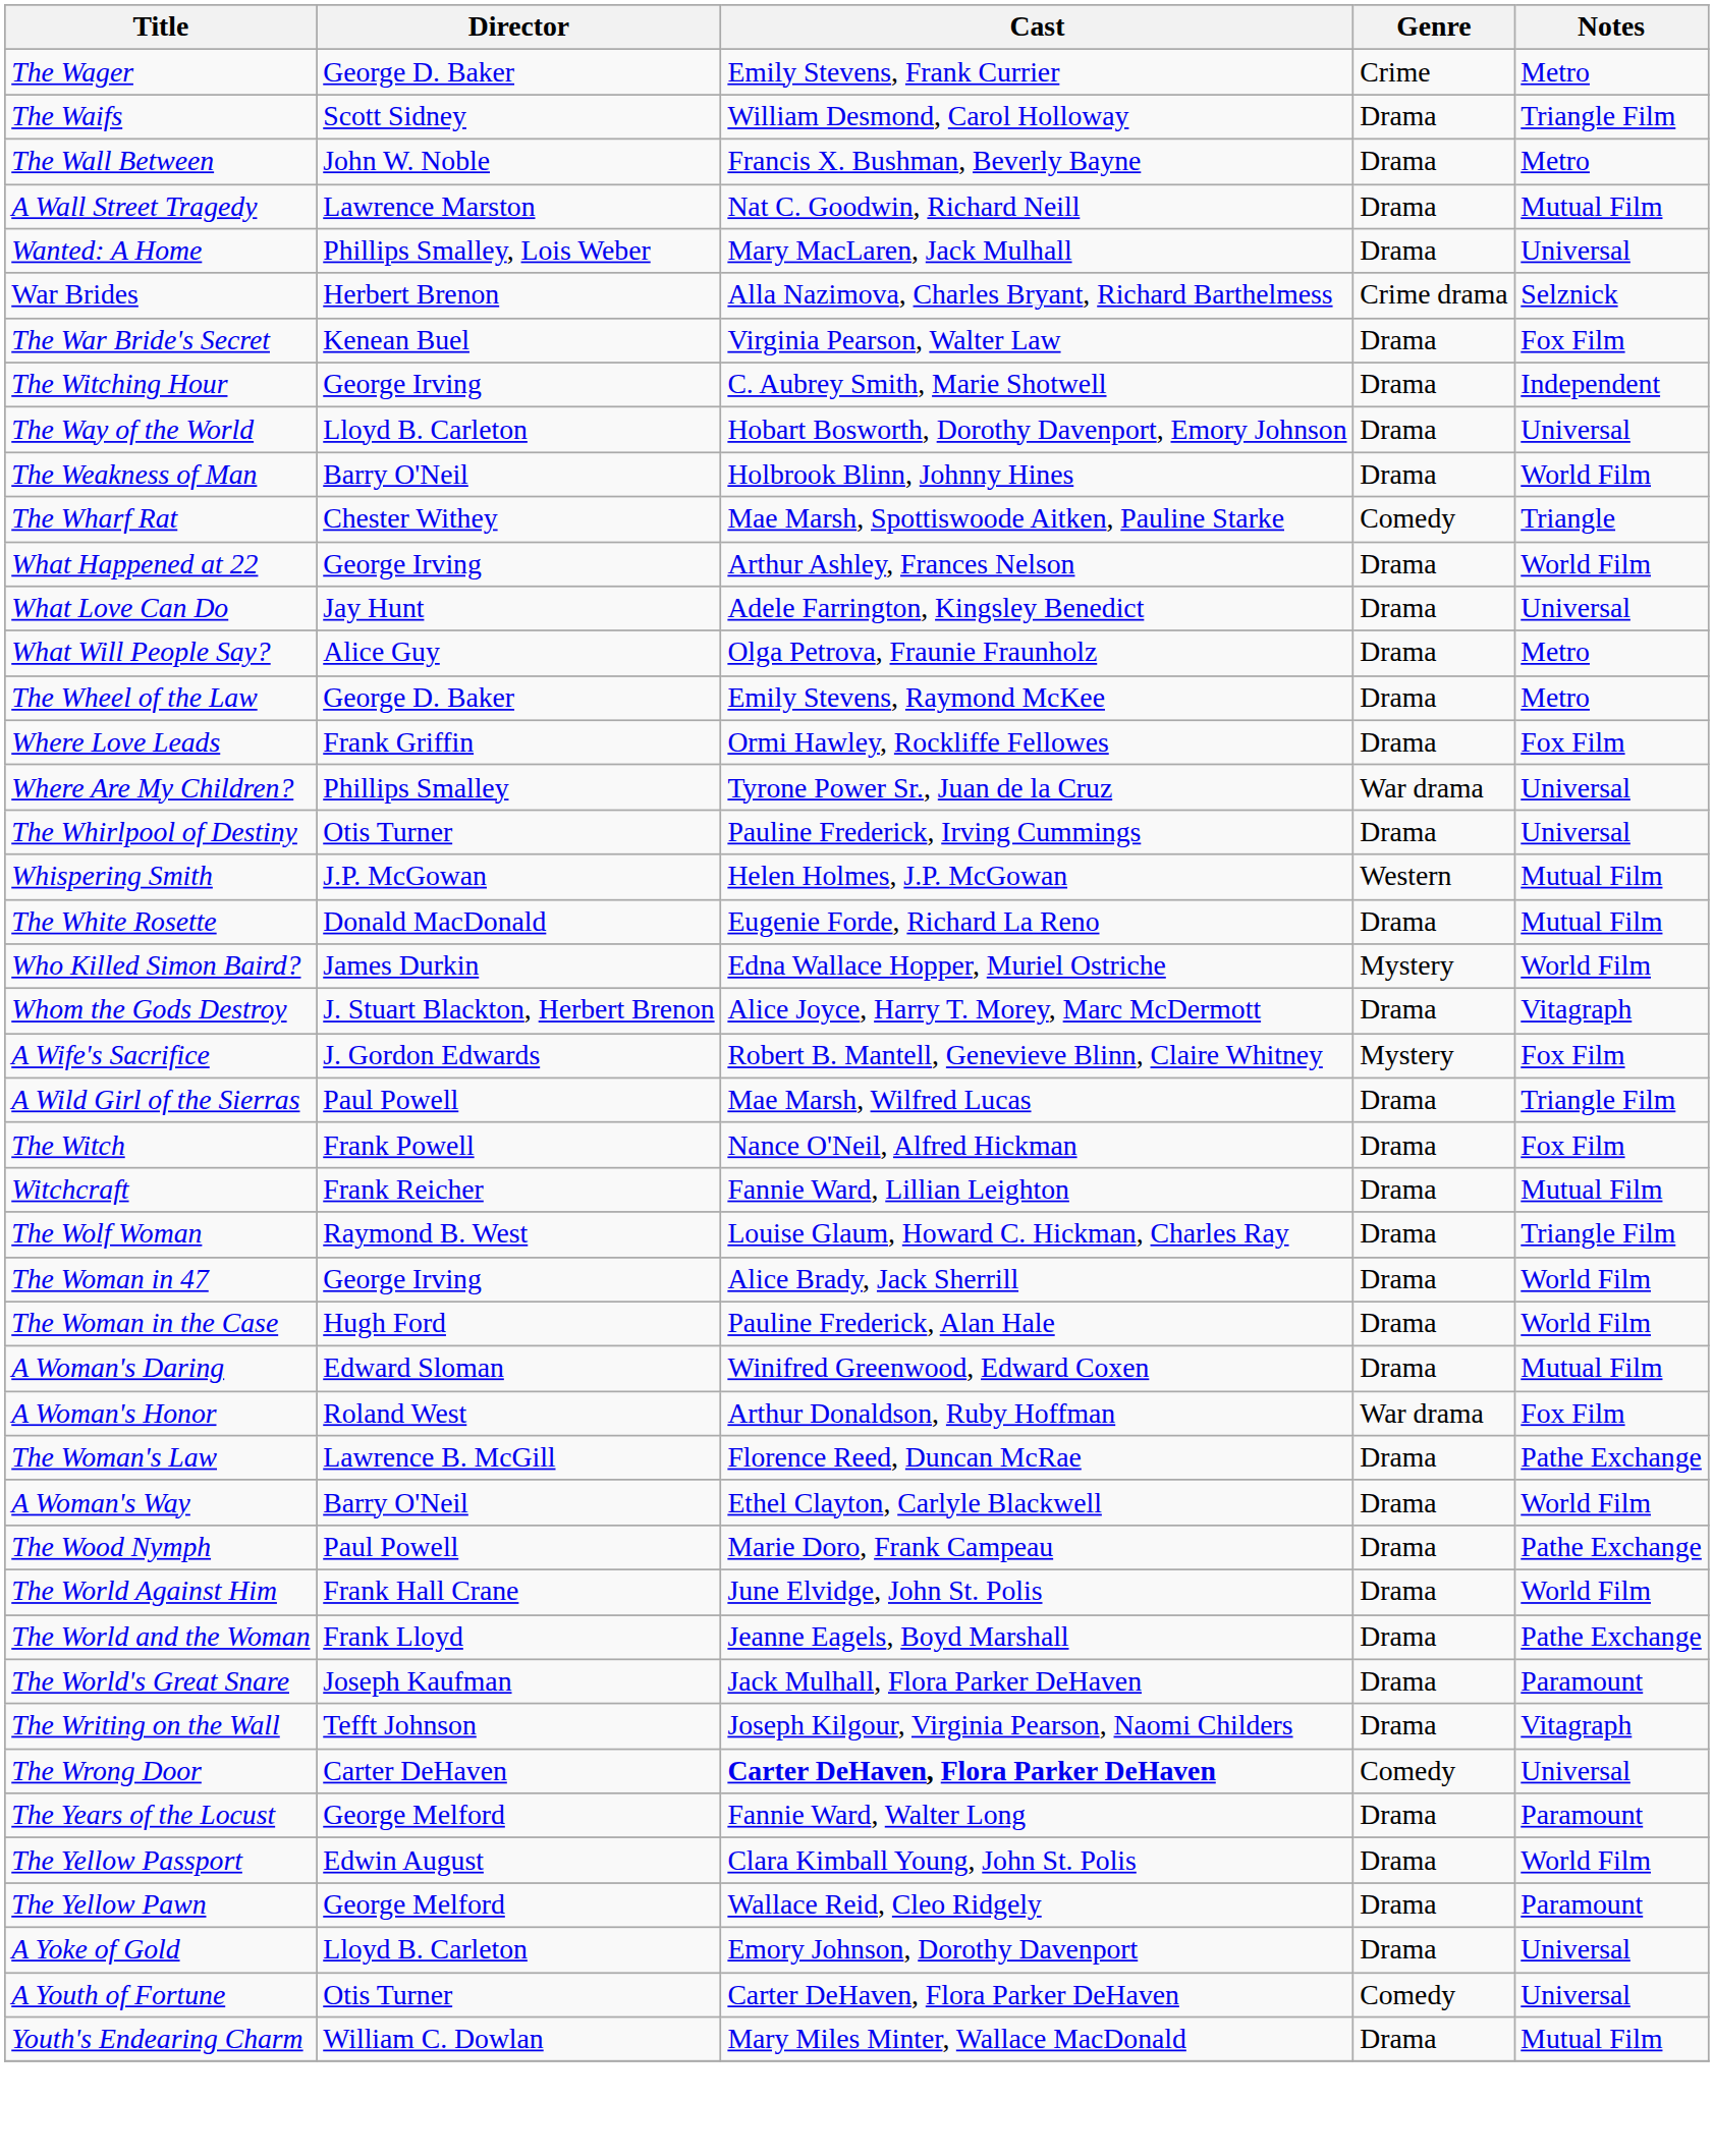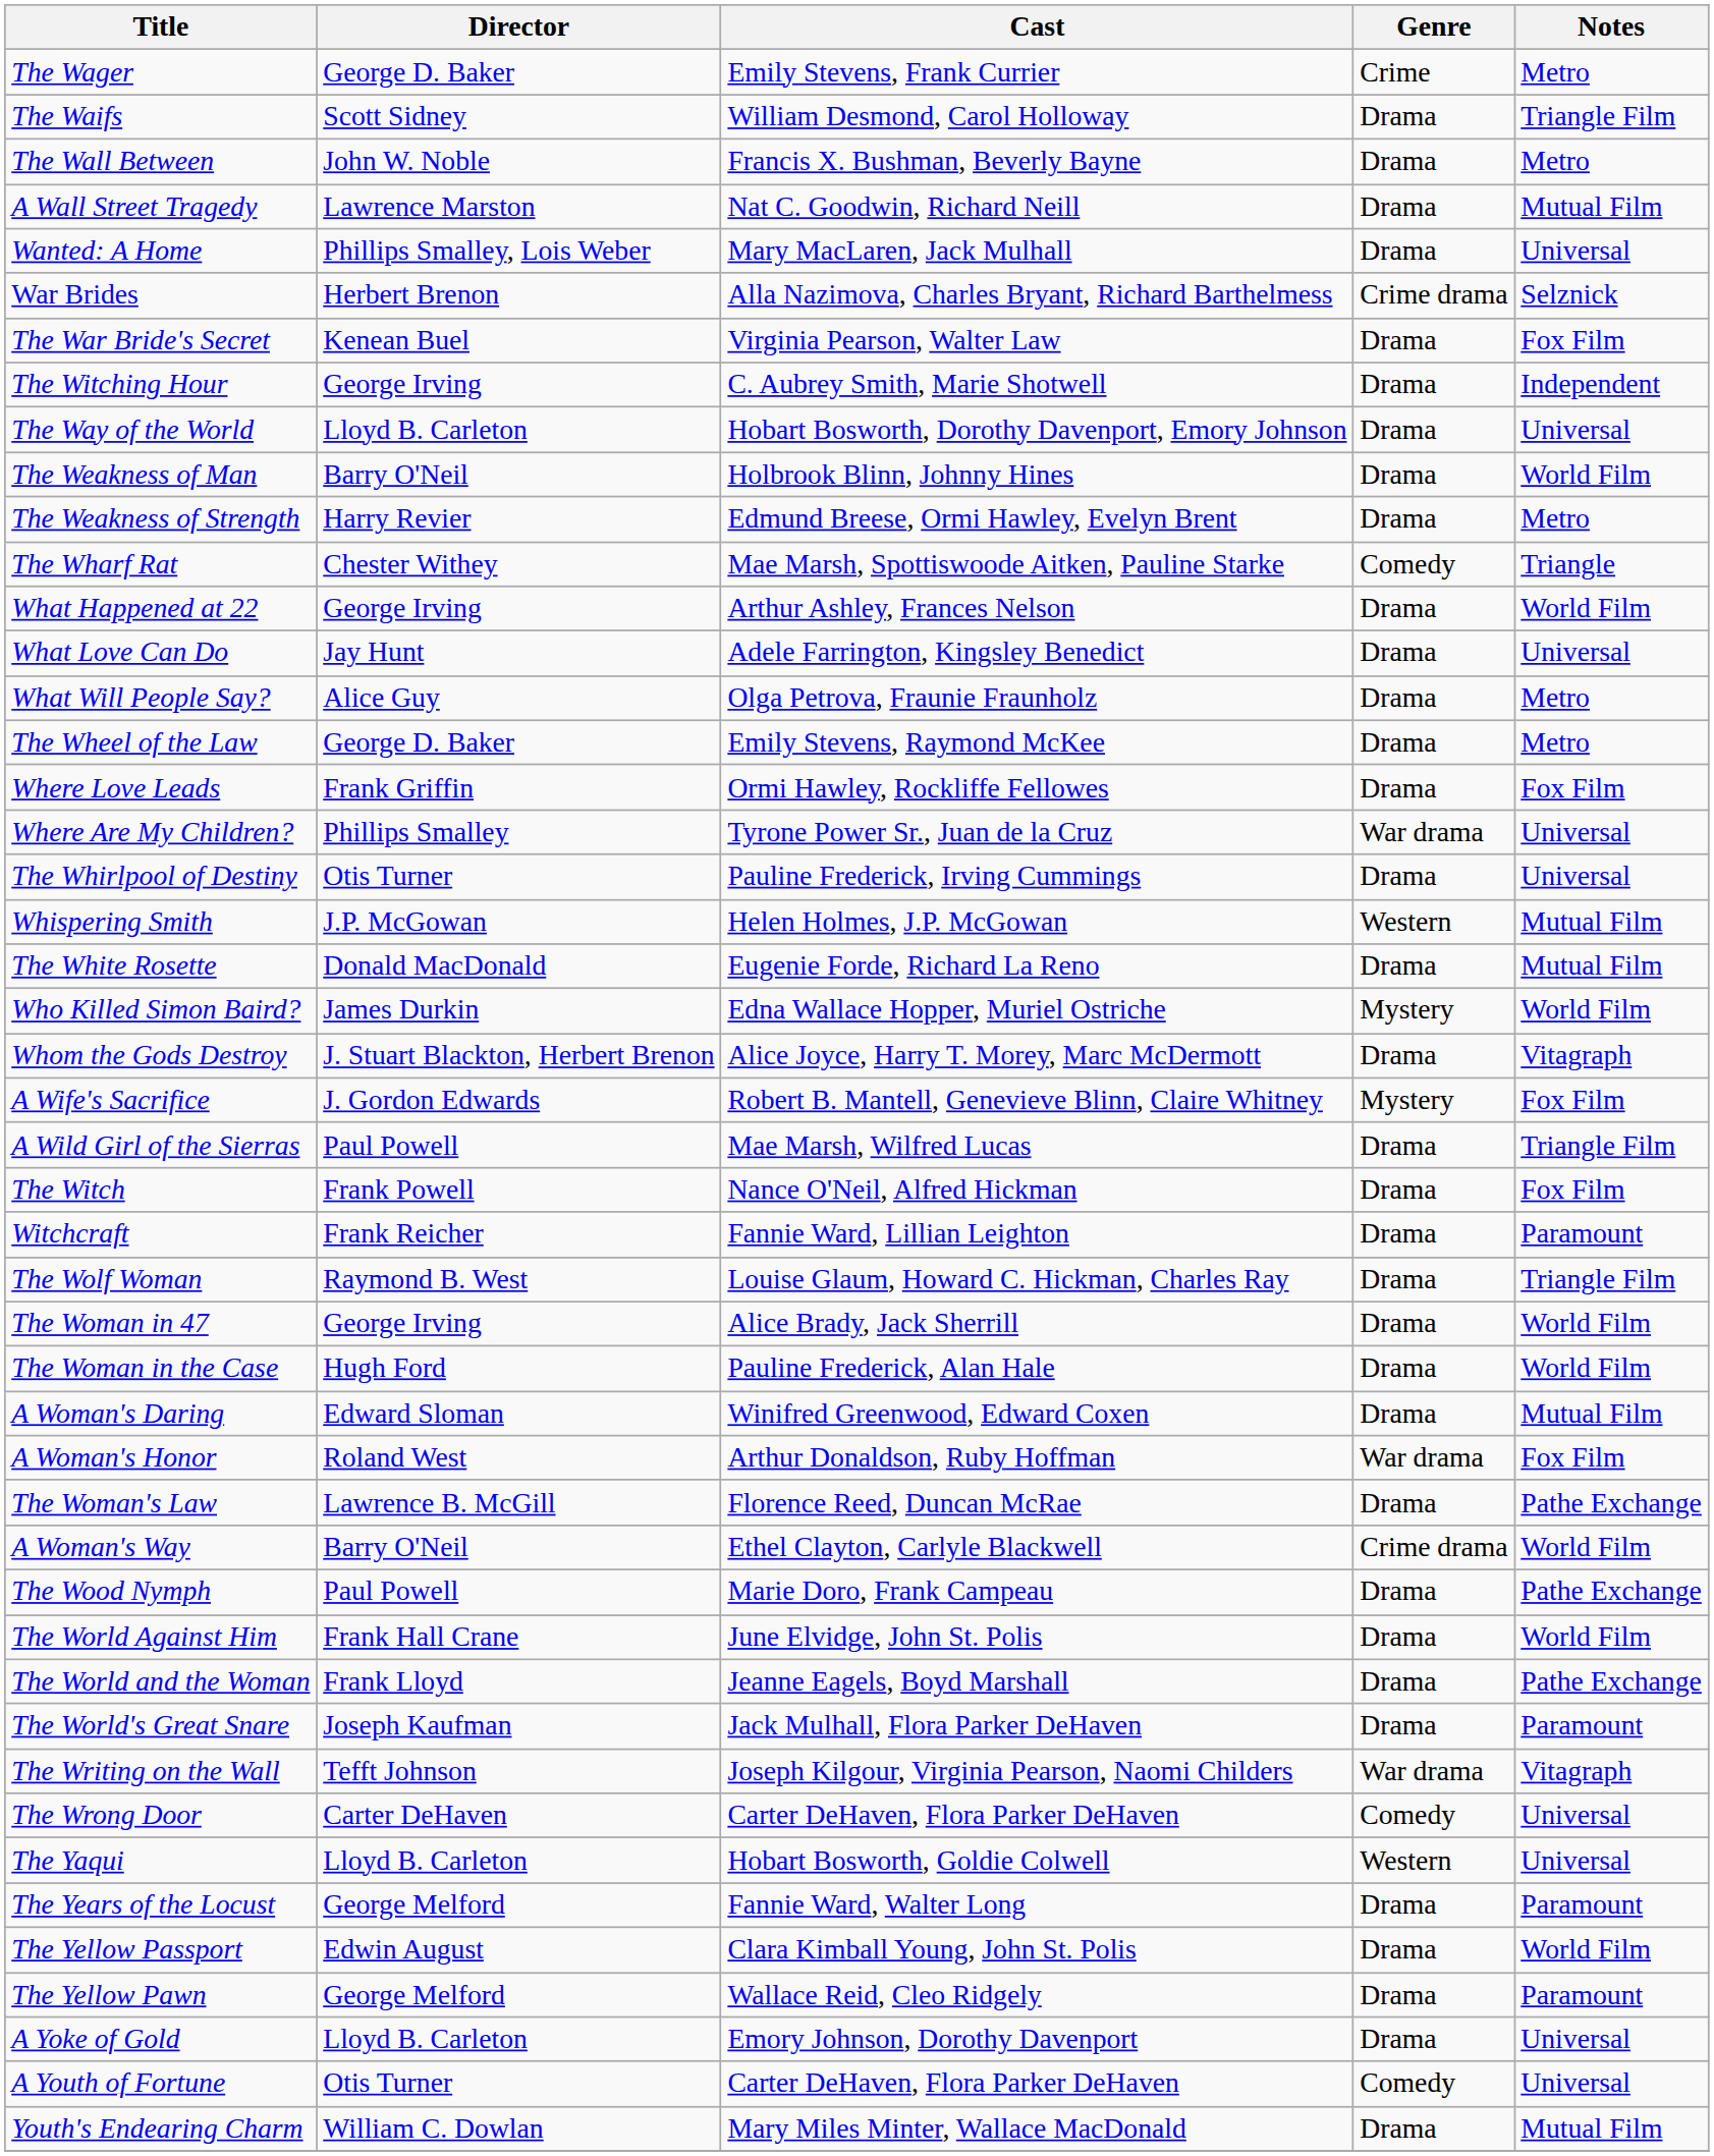+ row: The Weakness of Strength | Harry Revier | Edmund Breese, Ormi Hawley, Evelyn Brent | Drama | Metro
Witchcraft | Notes: Mutual Film -> Paramount
A Woman's Way | Genre: Drama -> Crime drama
The Writing on the Wall | Genre: Drama -> War drama
The Wrong Door | Cast: bold -> normal
+ row: The Yaqui | Lloyd B. Carleton | Hobart Bosworth, Goldie Colwell | Western | Universal
